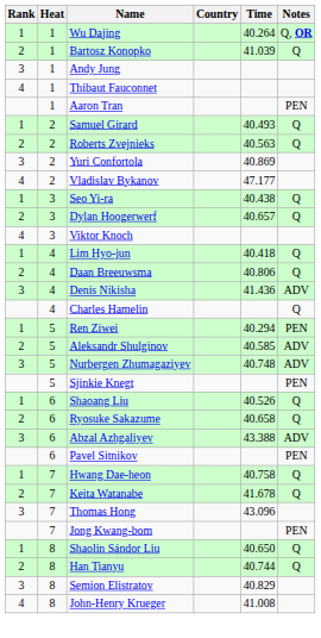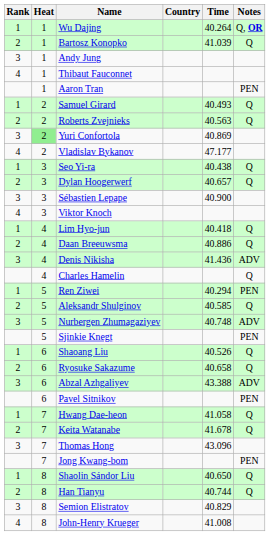Yuri Confortola | Heat: no background -> lightgreen background
+ row: 3 | 3 | Sébastien Lepape | 40.900
Daan Breeuwsma | Time: 40.806 -> 40.886
Aleksandr Shulginov | Notes: ADV -> Q
Hwang Dae-heon | Time: 40.758 -> 41.058
